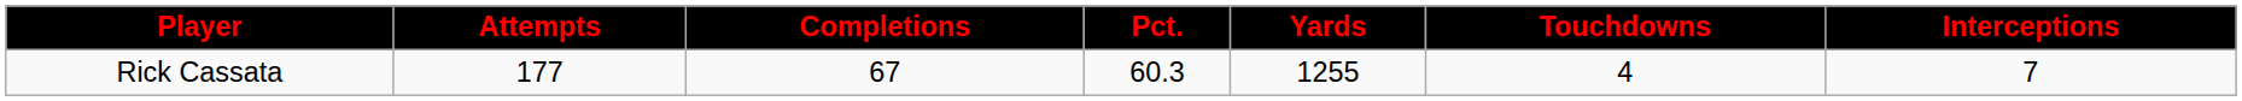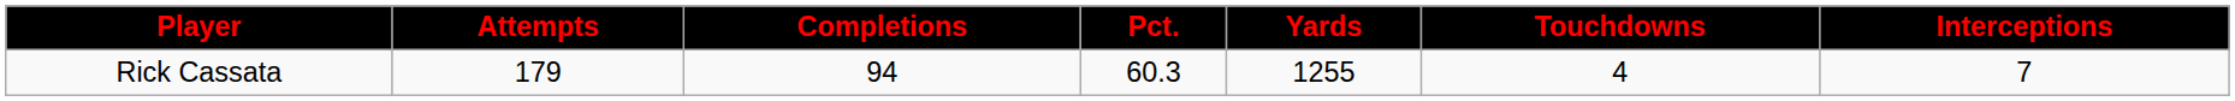Rick Cassata | Attempts: 177 -> 179
Rick Cassata | Completions: 67 -> 94
